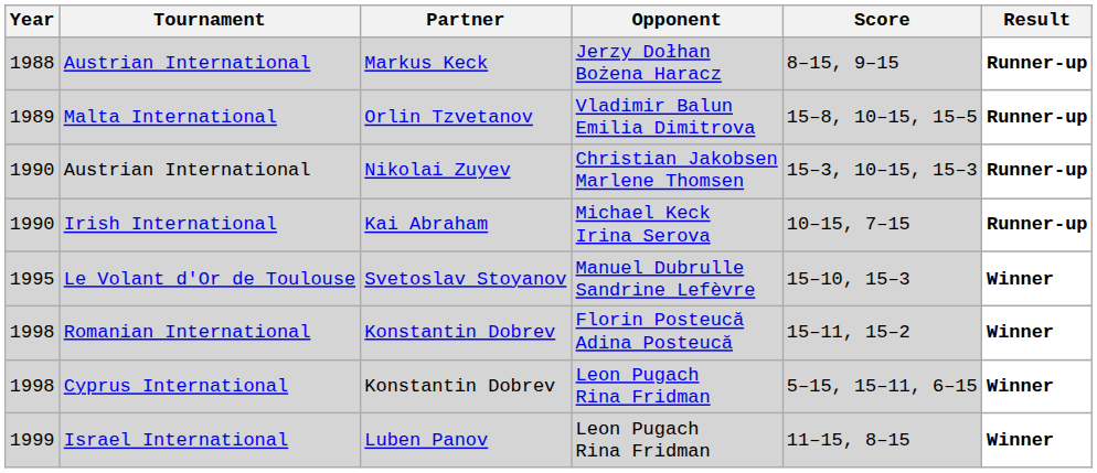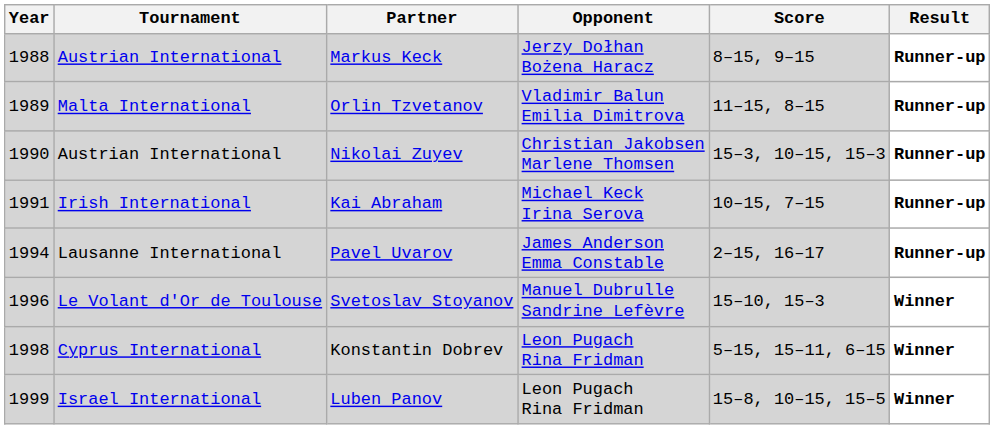Malta International | Score: 15–8, 10–15, 15–5 -> 11–15, 8–15
Irish International | Year: 1990 -> 1991
+ row: 1994 | Lausanne International | Pavel Uvarov | James Anderson Emma Constable | 2–15, 16–17 | Runner-up
Le Volant d'Or de Toulouse | Year: 1995 -> 1996
- row: 1998 | Romanian International | Konstantin Dobrev | Florin Posteucă Adina Posteucă | 15–11, 15–2 | Winner
Israel International | Score: 11–15, 8–15 -> 15–8, 10–15, 15–5
